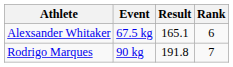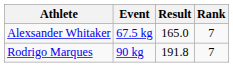Alexsander Whitaker | Result: 165.1 -> 165.0
Alexsander Whitaker | Rank: 6 -> 7
